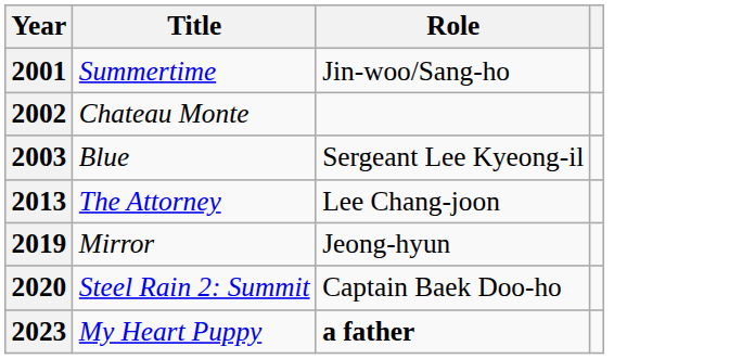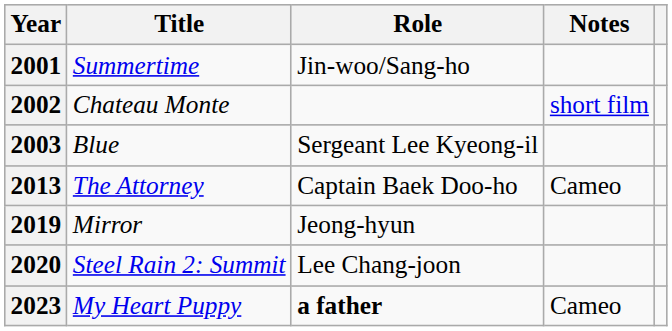+ column: Notes | short film | Cameo | Cameo
2013 | Role: Lee Chang-joon -> Captain Baek Doo-ho
2020 | Role: Captain Baek Doo-ho -> Lee Chang-joon
